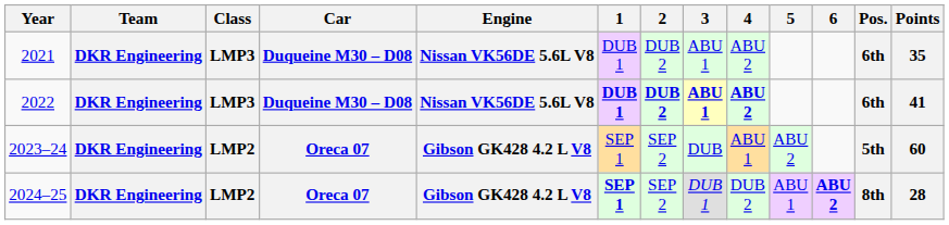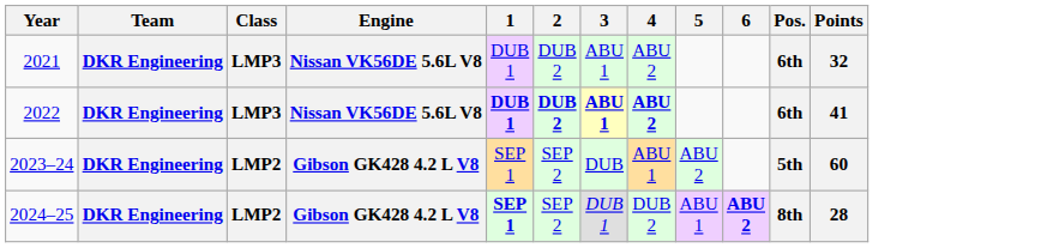- column: Car | Duqueine M30 – D08 | Duqueine M30 – D08 | Oreca 07 | Oreca 07
2021 | Points: 35 -> 32
